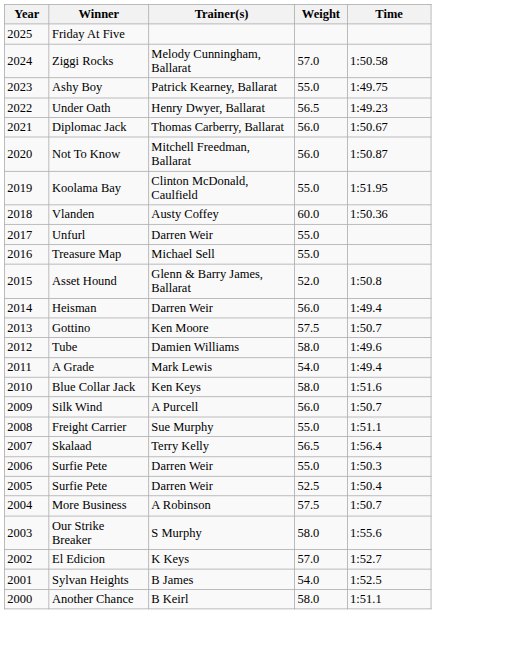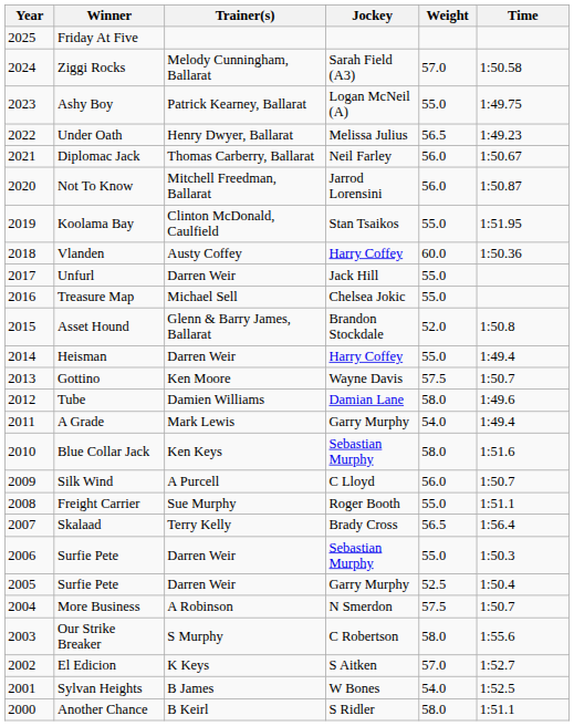+ column: Jockey | Sarah Field (A3) | Logan McNeil (A) | Melissa Julius | Neil Farley | Jarrod Lorensini | Stan Tsaikos | Harry Coffey | Jack Hill | Chelsea Jokic | Brandon Stockdale | Harry Coffey | Wayne Davis | Damian Lane | Garry Murphy | Sebastian Murphy | C Lloyd | Roger Booth | Brady Cross | Sebastian Murphy | Garry Murphy | N Smerdon | C Robertson | S Aitken | W Bones | S Ridler
Heisman | Weight: 56.0 -> 55.0
